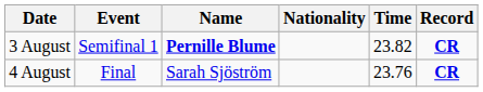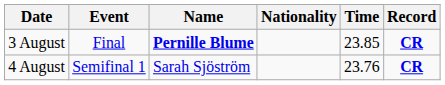3 August | Event: Semifinal 1 -> Final
3 August | Time: 23.82 -> 23.85
4 August | Event: Final -> Semifinal 1
